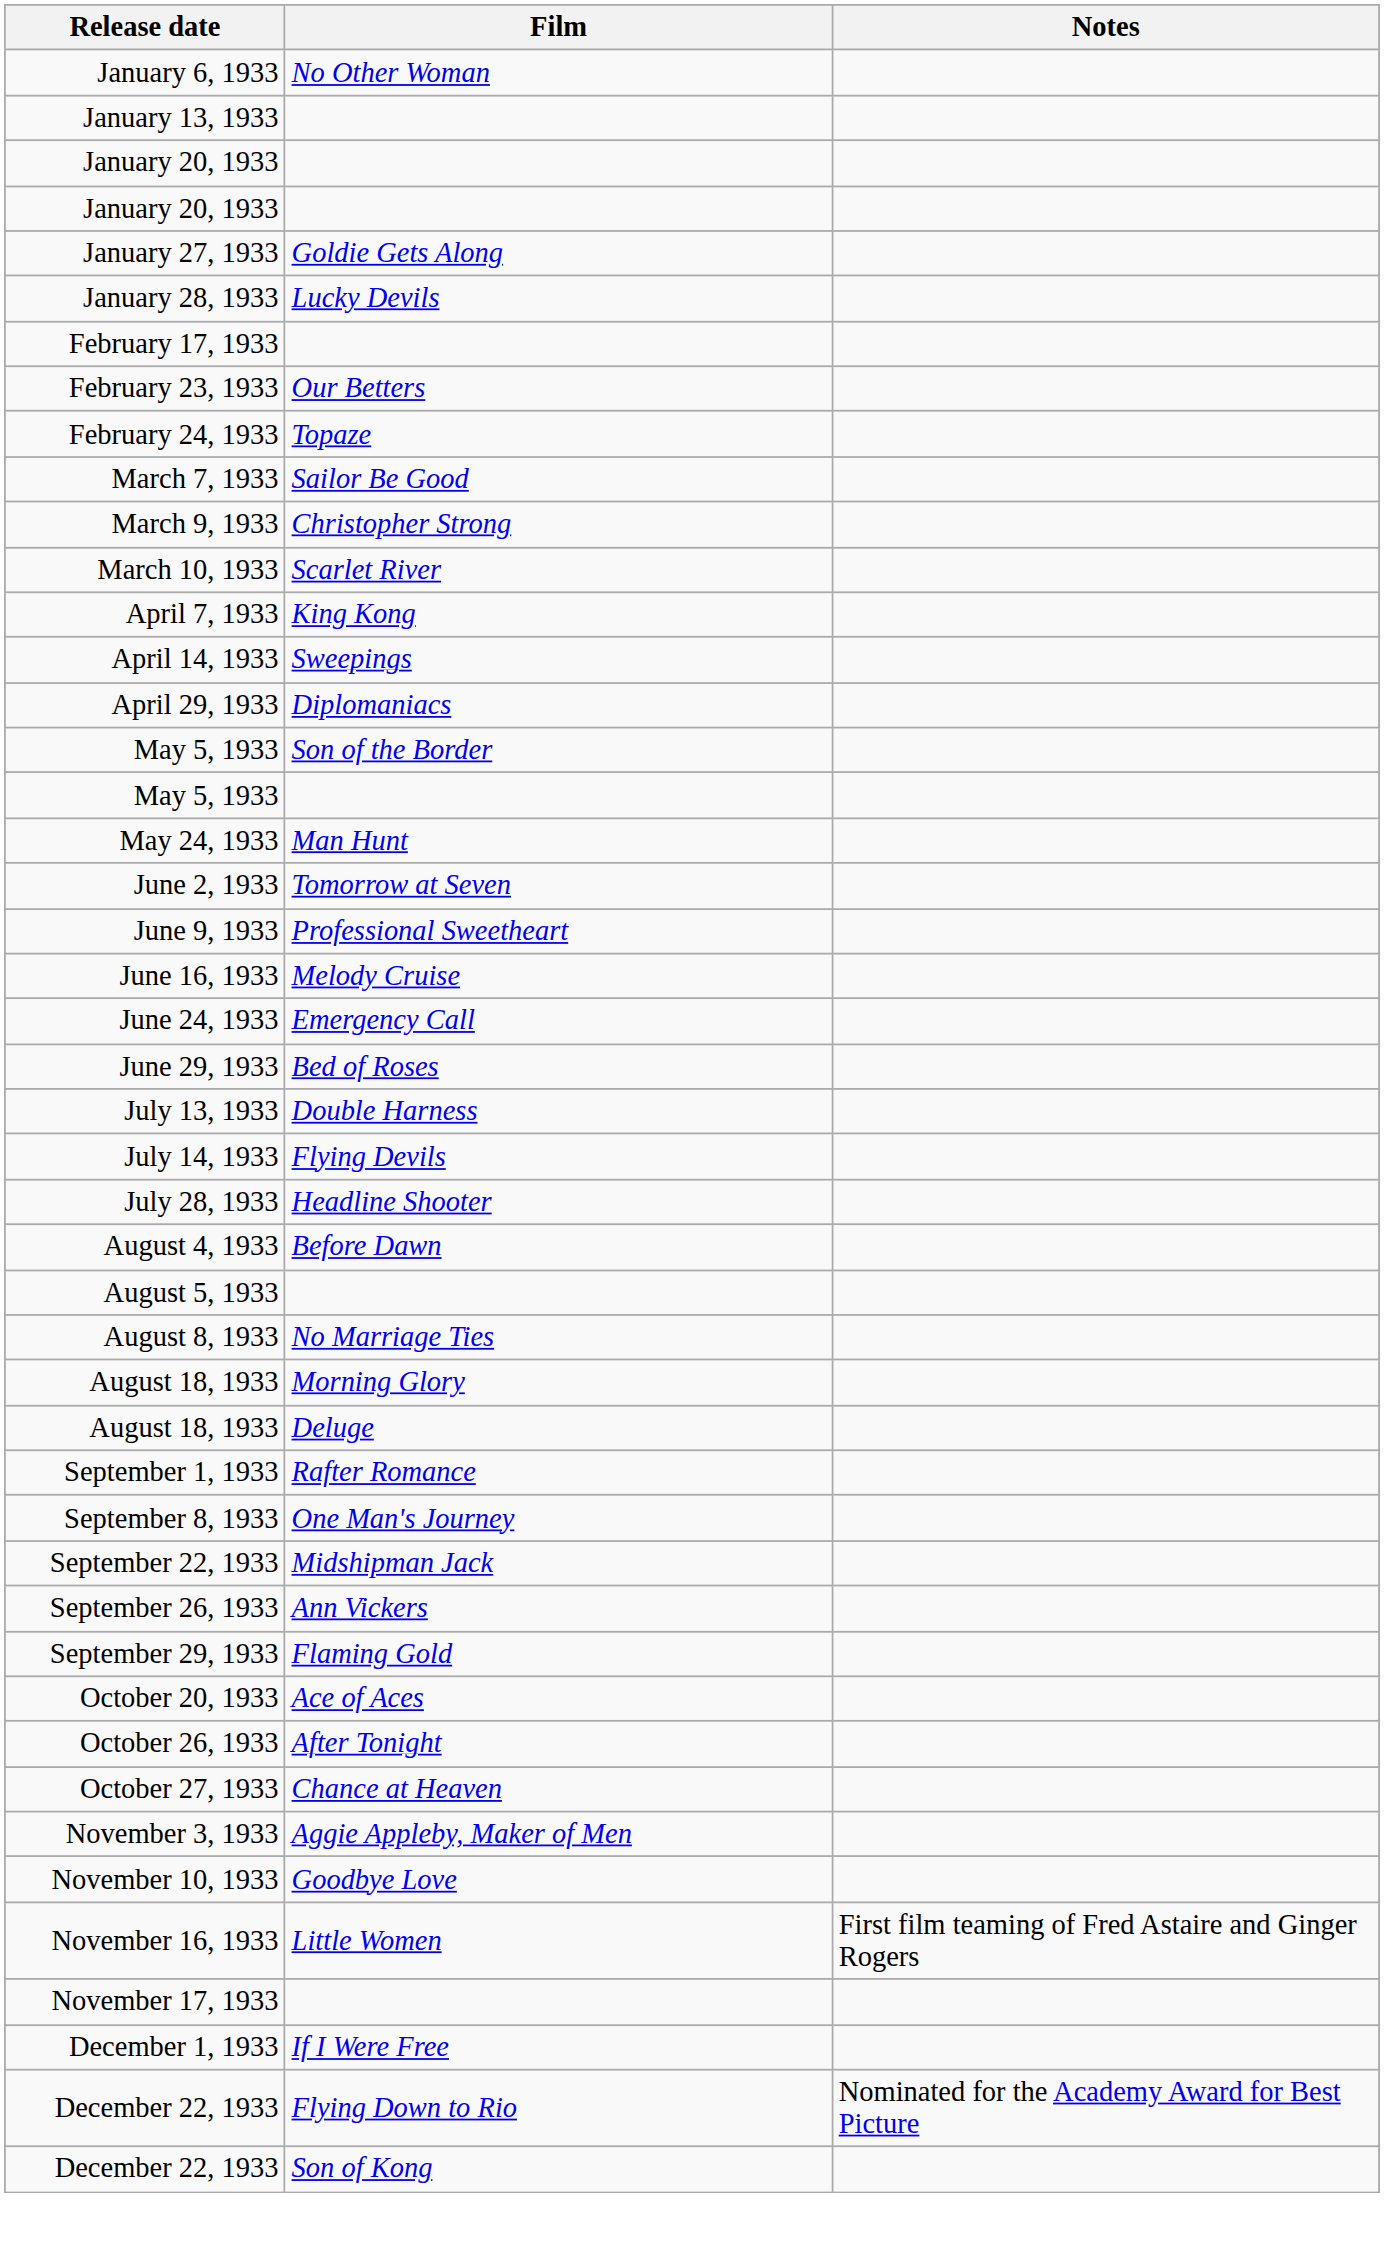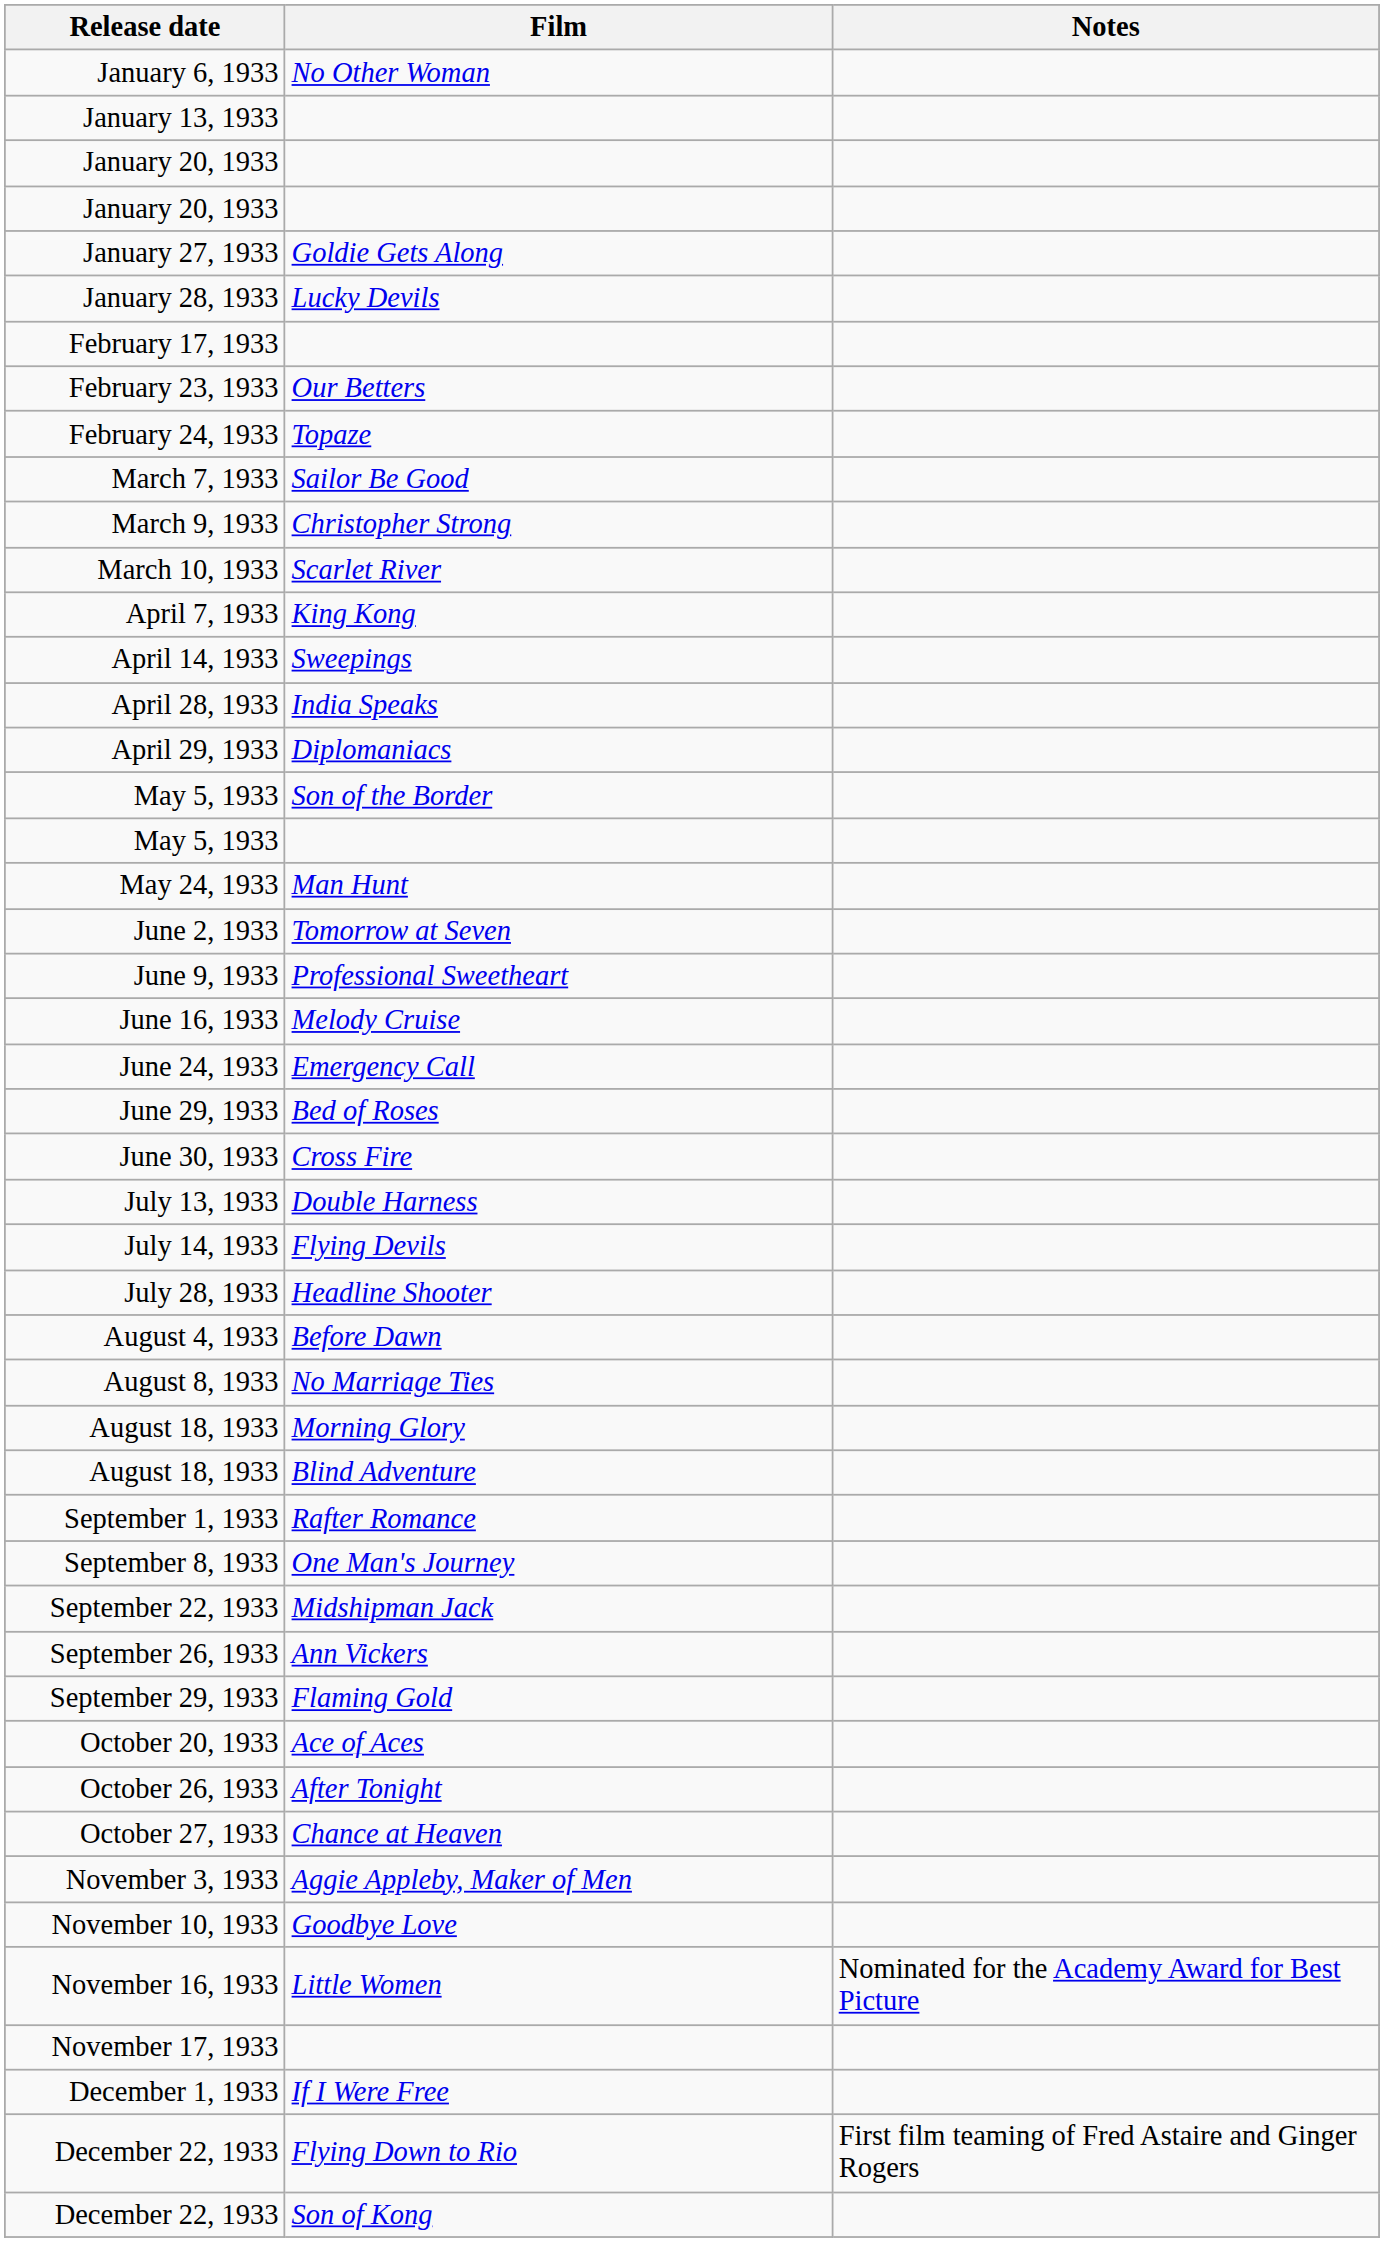+ row: April 28, 1933 | India Speaks
+ row: June 30, 1933 | Cross Fire
- row: August 5, 1933
+ row: August 18, 1933 | Blind Adventure
- row: August 18, 1933 | Deluge
November 16, 1933 | Notes: First film teaming of Fred Astaire and Ginger Rogers -> Nominated for the Academy Award for Best Picture
December 22, 1933 / Flying Down to Rio | Notes: Nominated for the Academy Award for Best Picture -> First film teaming of Fred Astaire and Ginger Rogers
